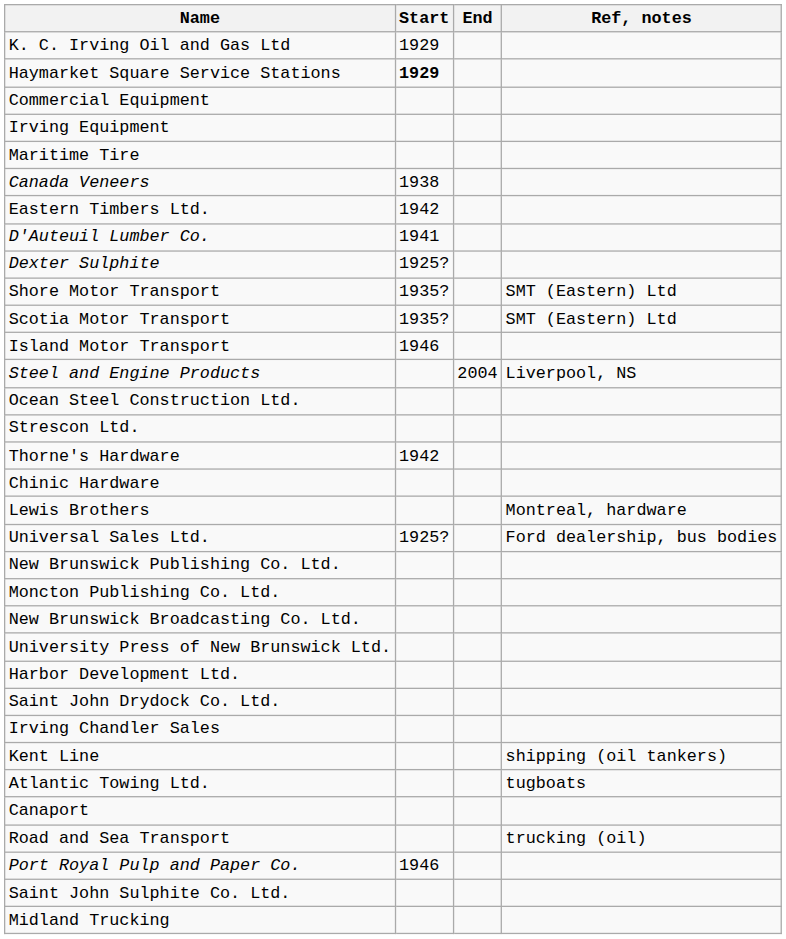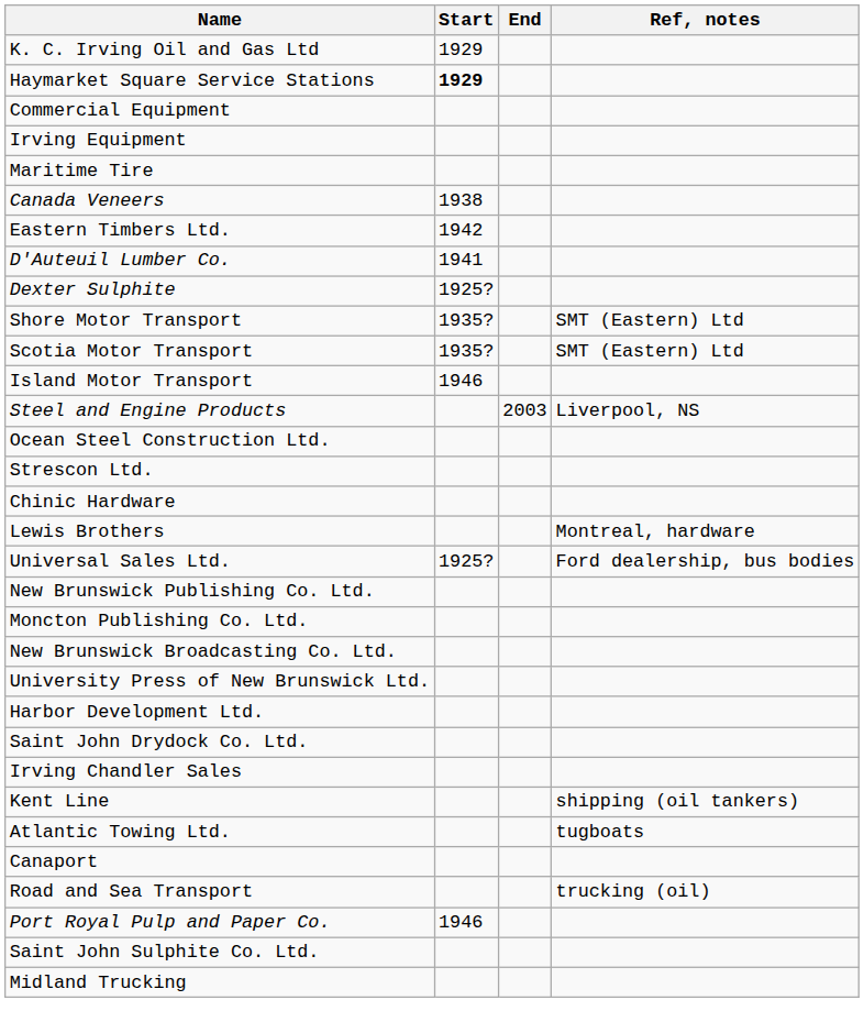Steel and Engine Products | End: 2004 -> 2003
- row: Thorne's Hardware | 1942
